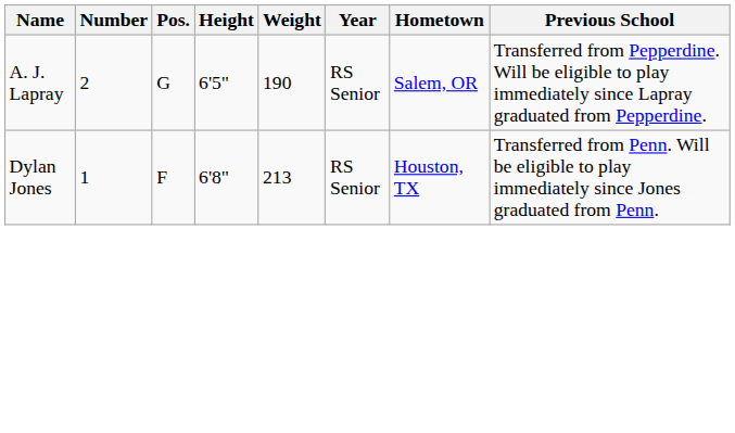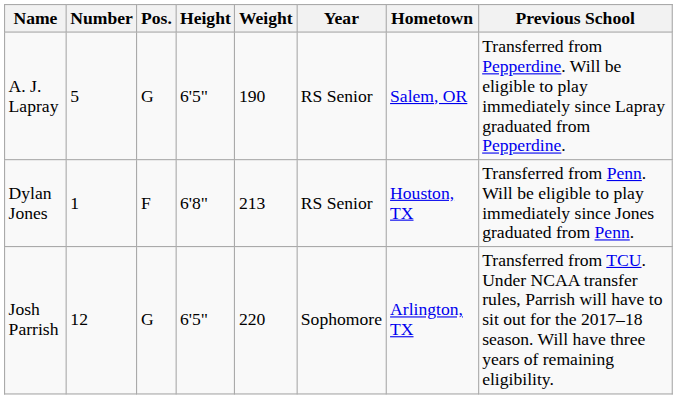A. J. Lapray | Number: 2 -> 5
+ row: Josh Parrish | 12 | G | 6'5" | 220 | Sophomore | Arlington, TX | Transferred from TCU. Under NCAA transfer rules, Parrish will have to sit out for the 2017–18 season. Will have three years of remaining eligibility.
